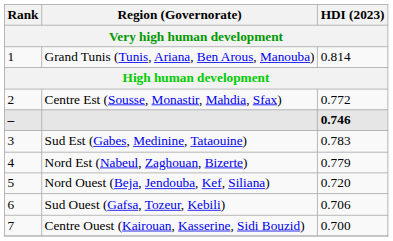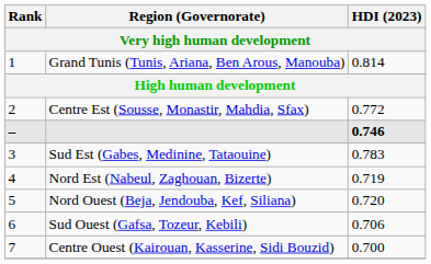Nord Est (Nabeul, Zaghouan, Bizerte) | HDI (2023): 0.779 -> 0.719
